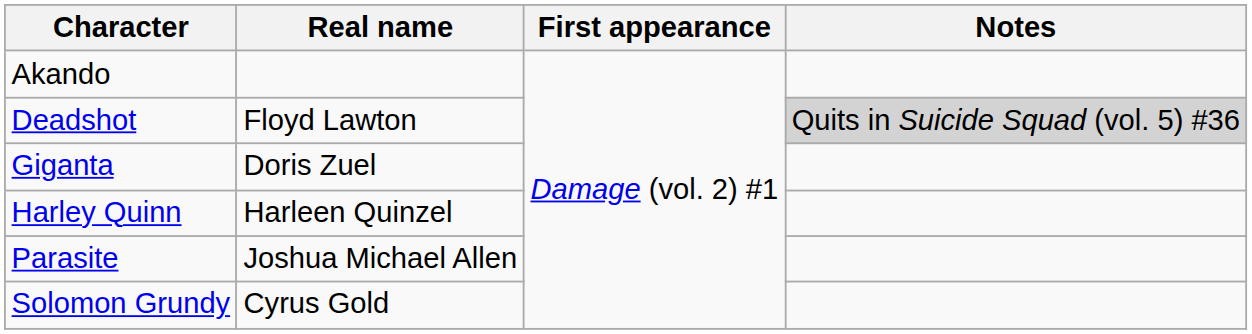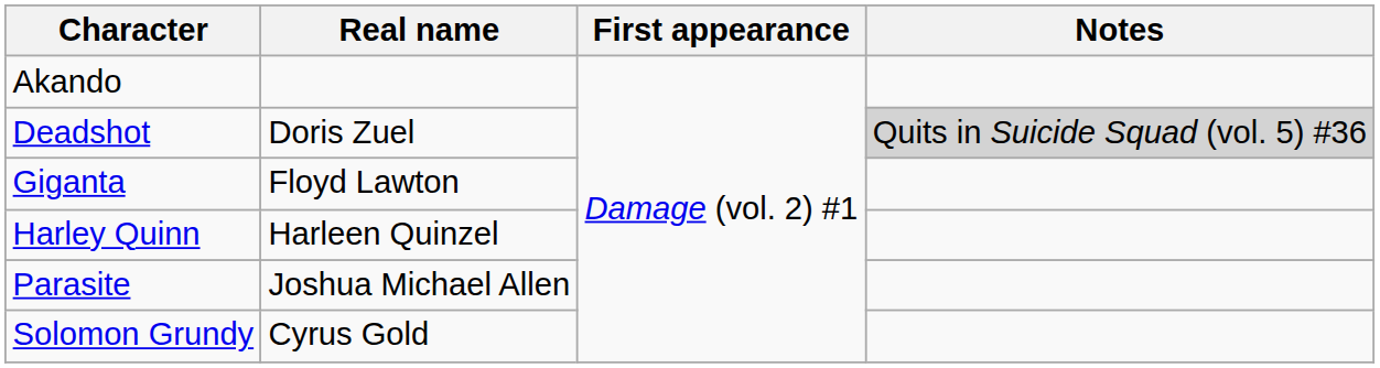Deadshot | Real name: Floyd Lawton -> Doris Zuel
Giganta | Real name: Doris Zuel -> Floyd Lawton
